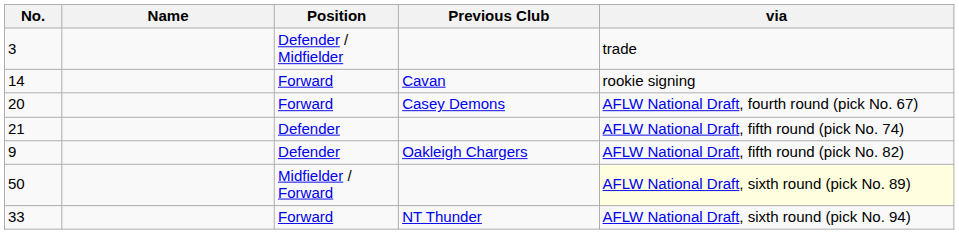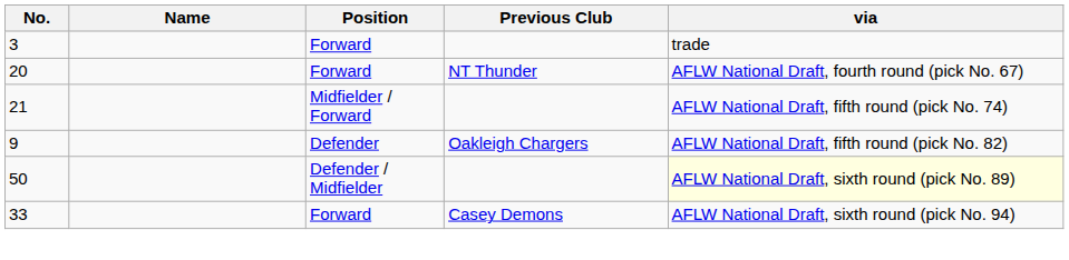3 | Position: Defender / Midfielder -> Forward
- row: 14 | Forward | Cavan | rookie signing
20 | Previous Club: Casey Demons -> NT Thunder
21 | Position: Defender -> Midfielder / Forward
50 | Position: Midfielder / Forward -> Defender / Midfielder
33 | Previous Club: NT Thunder -> Casey Demons
